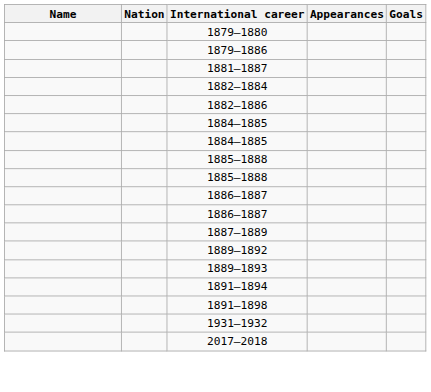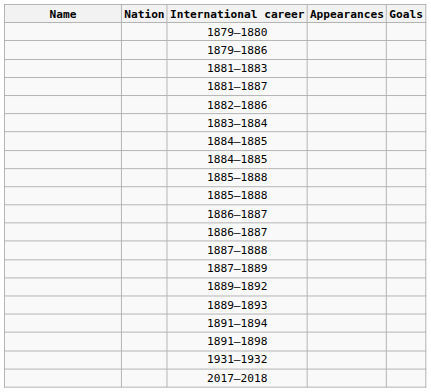+ row: 1881–1883
- row: 1882–1884
+ row: 1883–1884
+ row: 1887–1888
